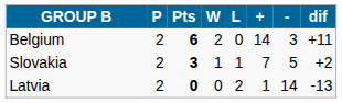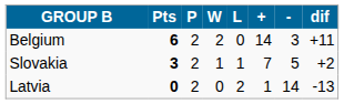columns swapped: Pts <-> P
